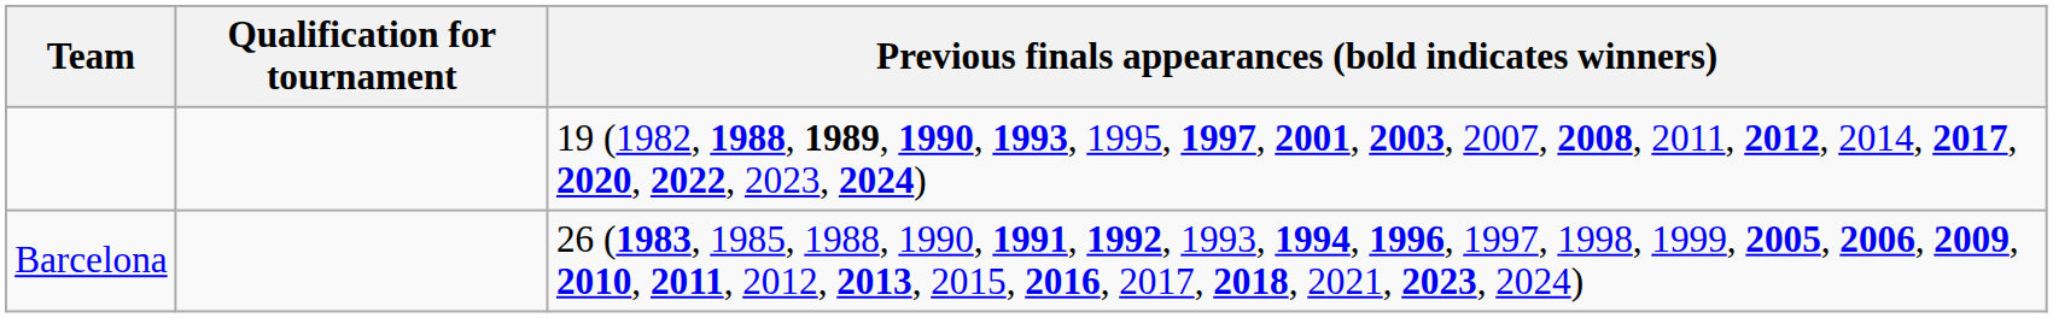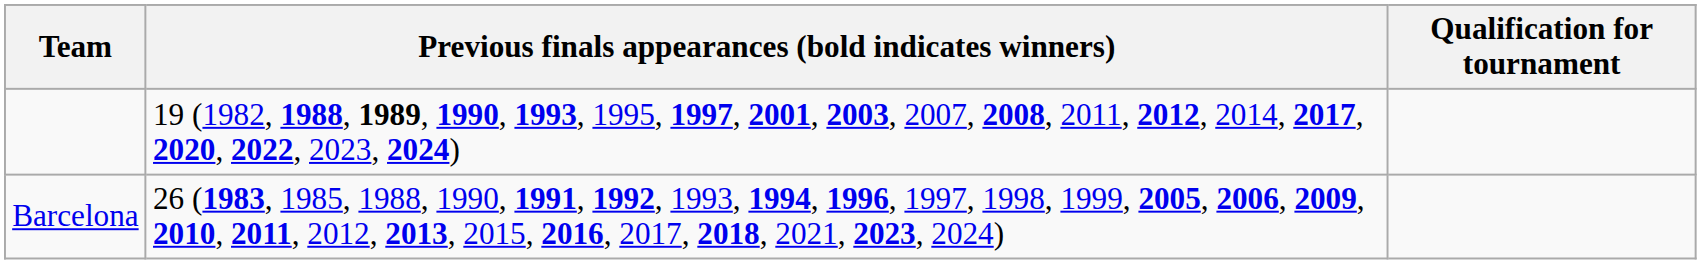columns swapped: Qualification for tournament <-> Previous finals appearances (bold indicates winners)
